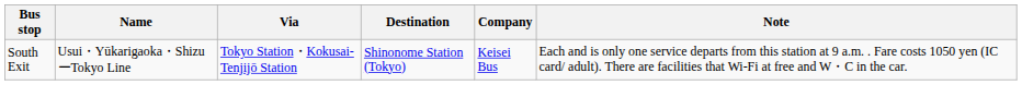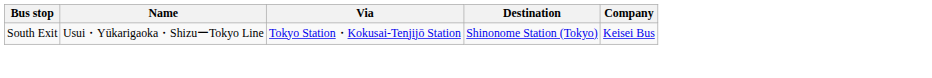- column: Note | Each and is only one service departs from this station at 9 a.m. . Fare costs 1050 yen (IC card/ adult). There are facilities that Wi-Fi at free and W・C in the car.
